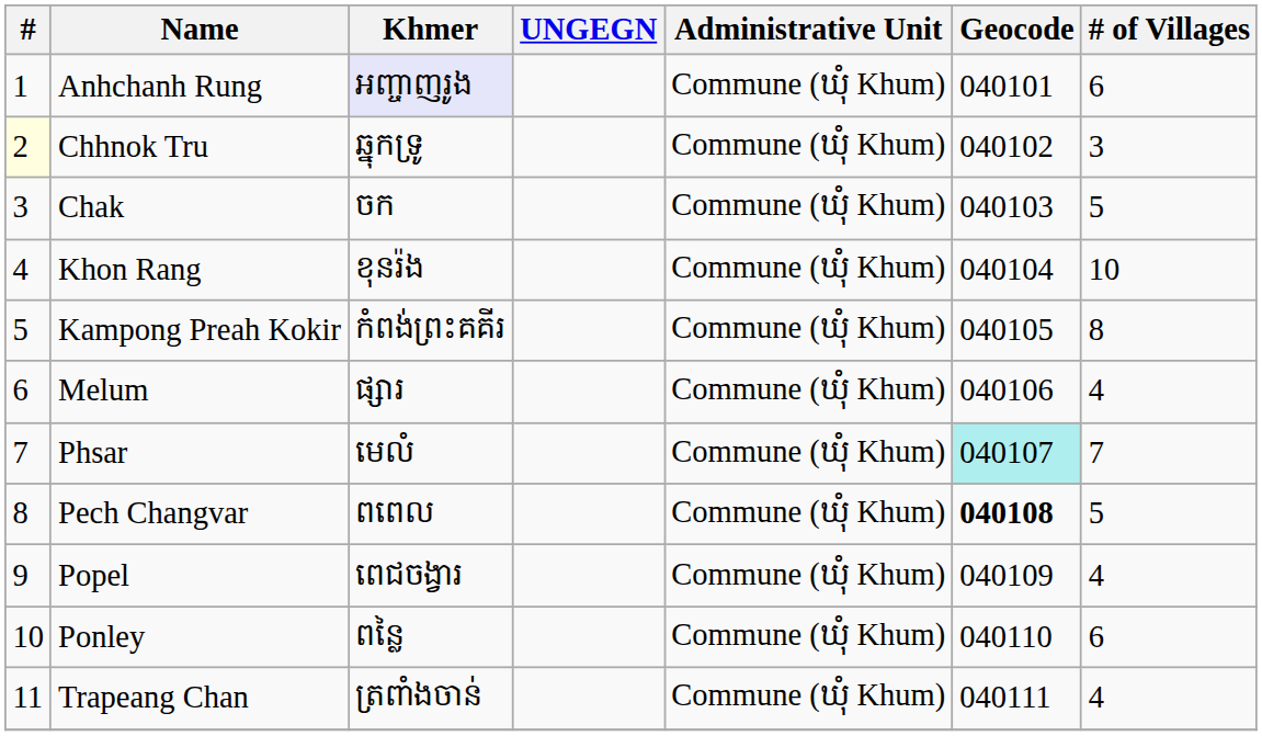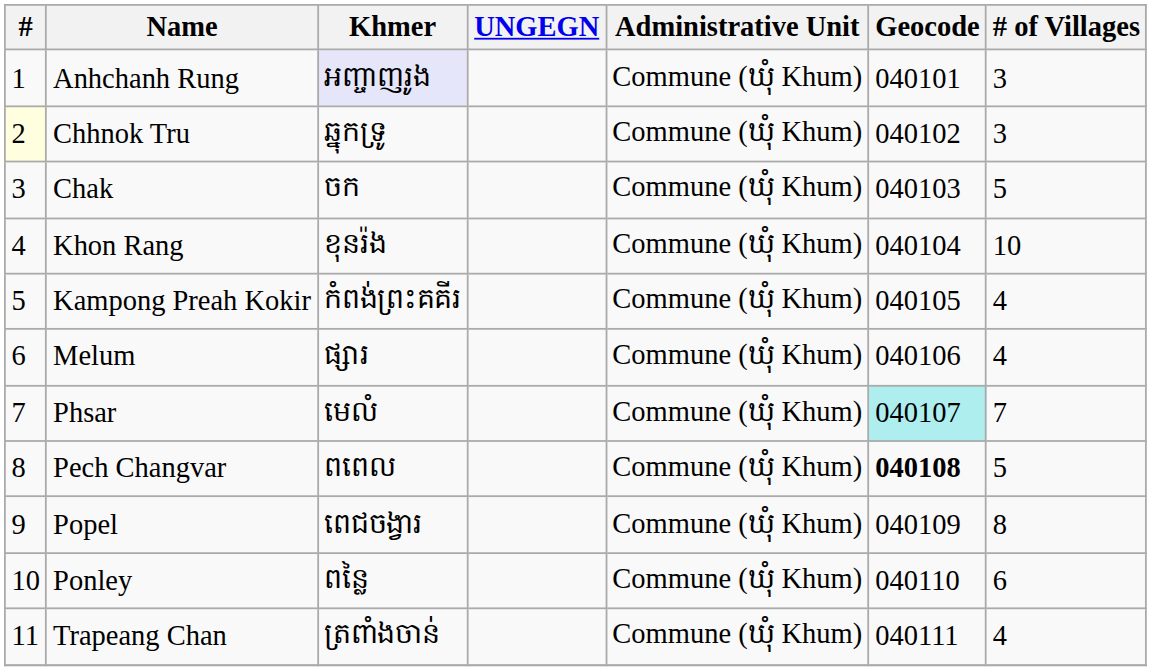Anhchanh Rung | # of Villages: 6 -> 3
Kampong Preah Kokir | # of Villages: 8 -> 4
Popel | # of Villages: 4 -> 8
